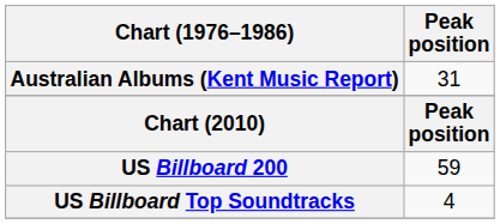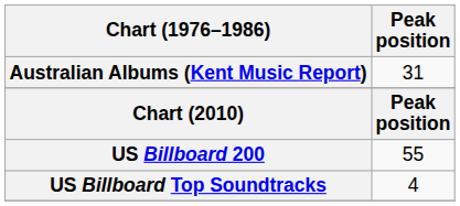US Billboard 200 | Peak position: 59 -> 55
